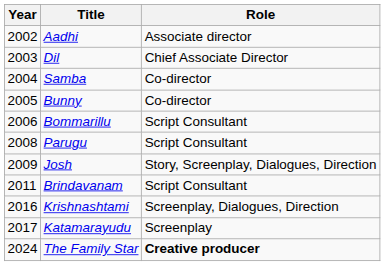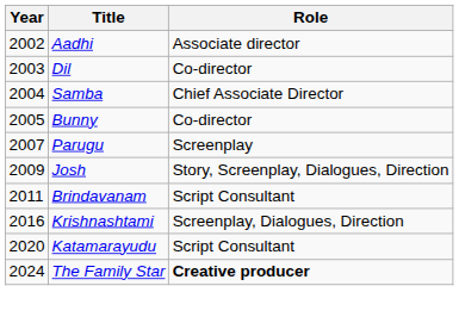Dil | Role: Chief Associate Director -> Co-director
Samba | Role: Co-director -> Chief Associate Director
- row: 2006 | Bommarillu | Script Consultant
Parugu | Year: 2008 -> 2007
Parugu | Role: Script Consultant -> Screenplay
Katamarayudu | Year: 2017 -> 2020
Katamarayudu | Role: Screenplay -> Script Consultant
